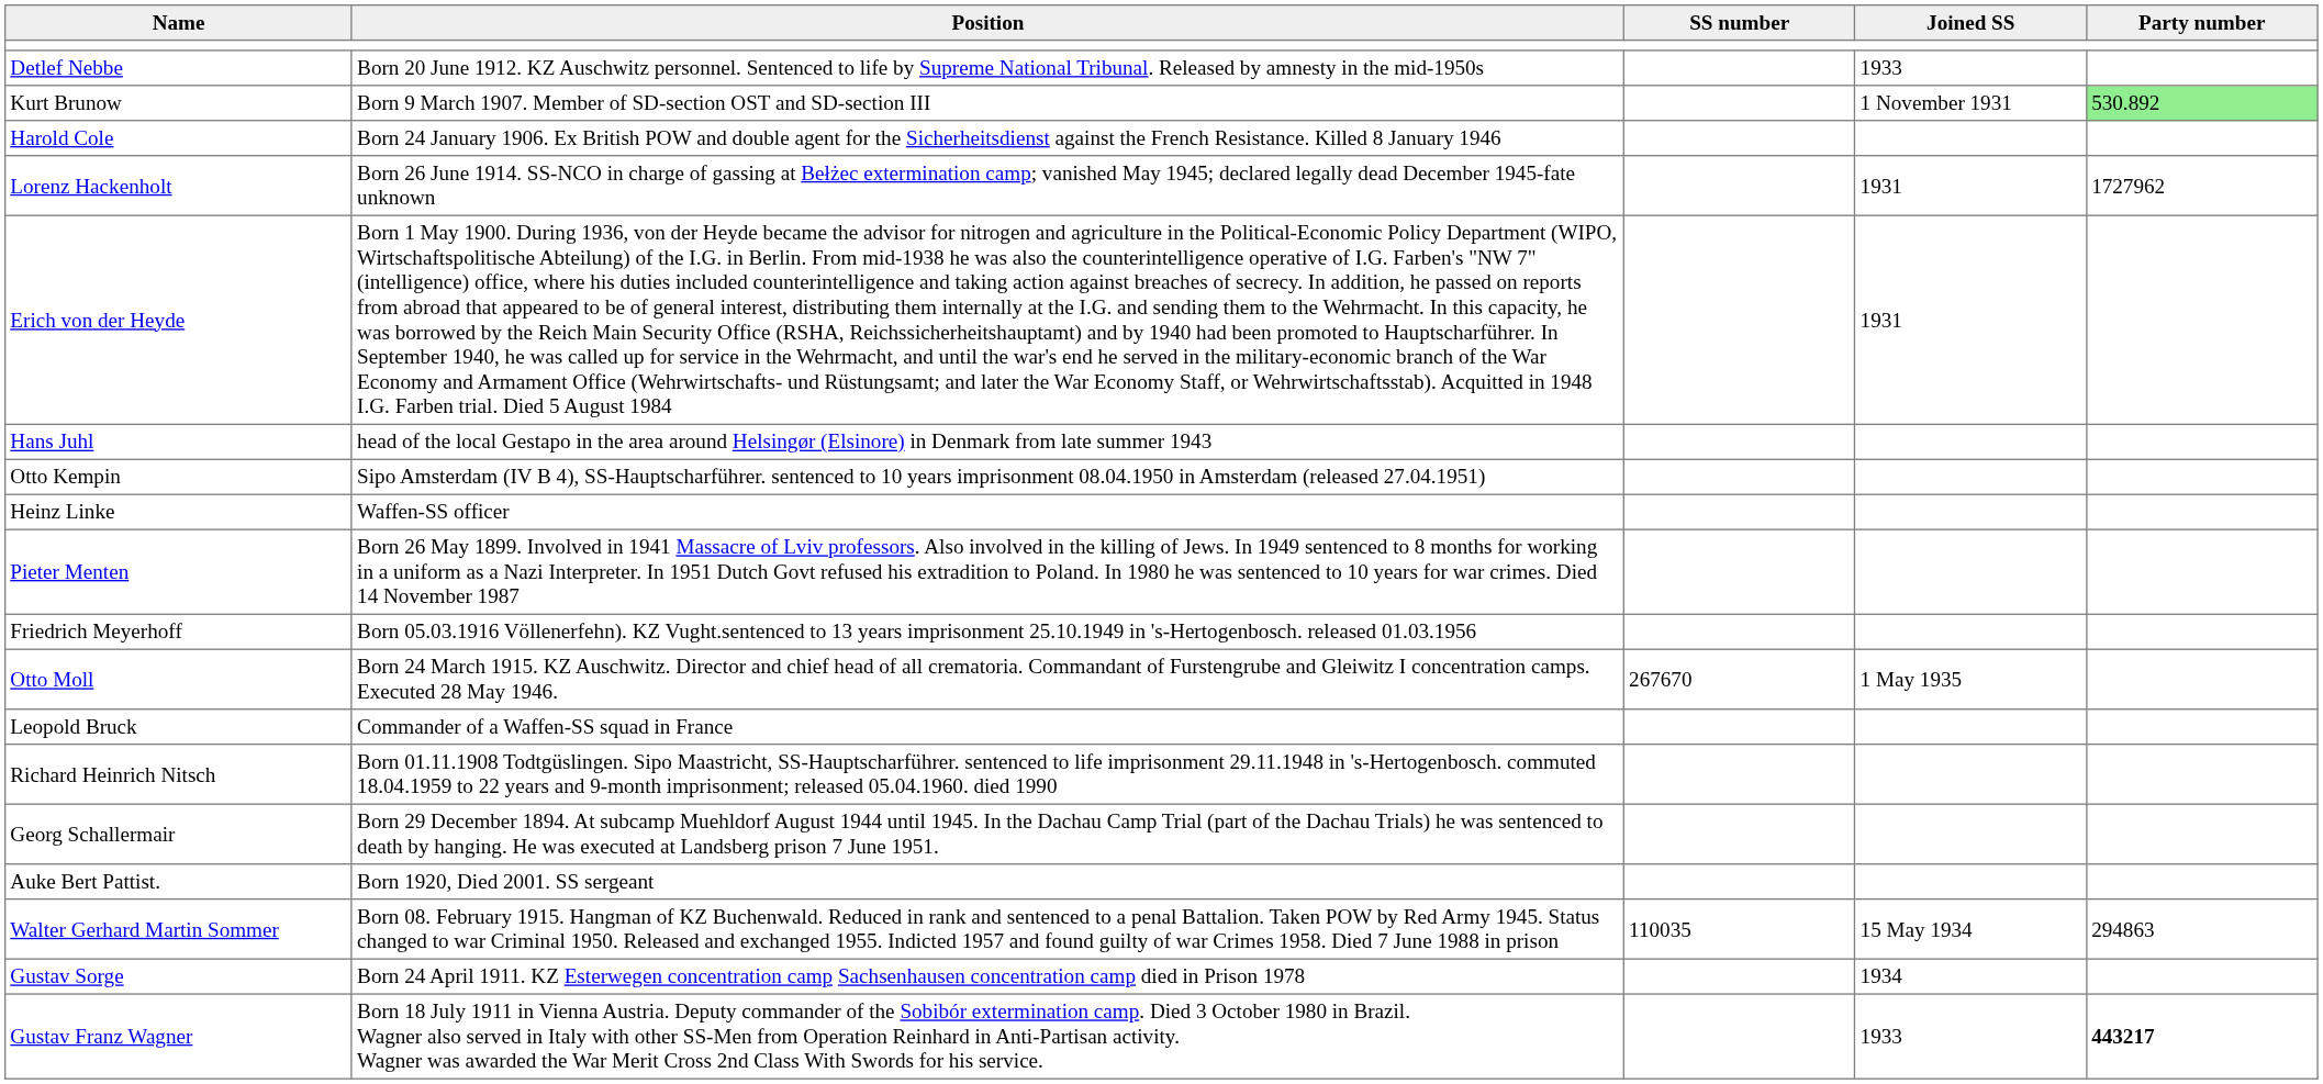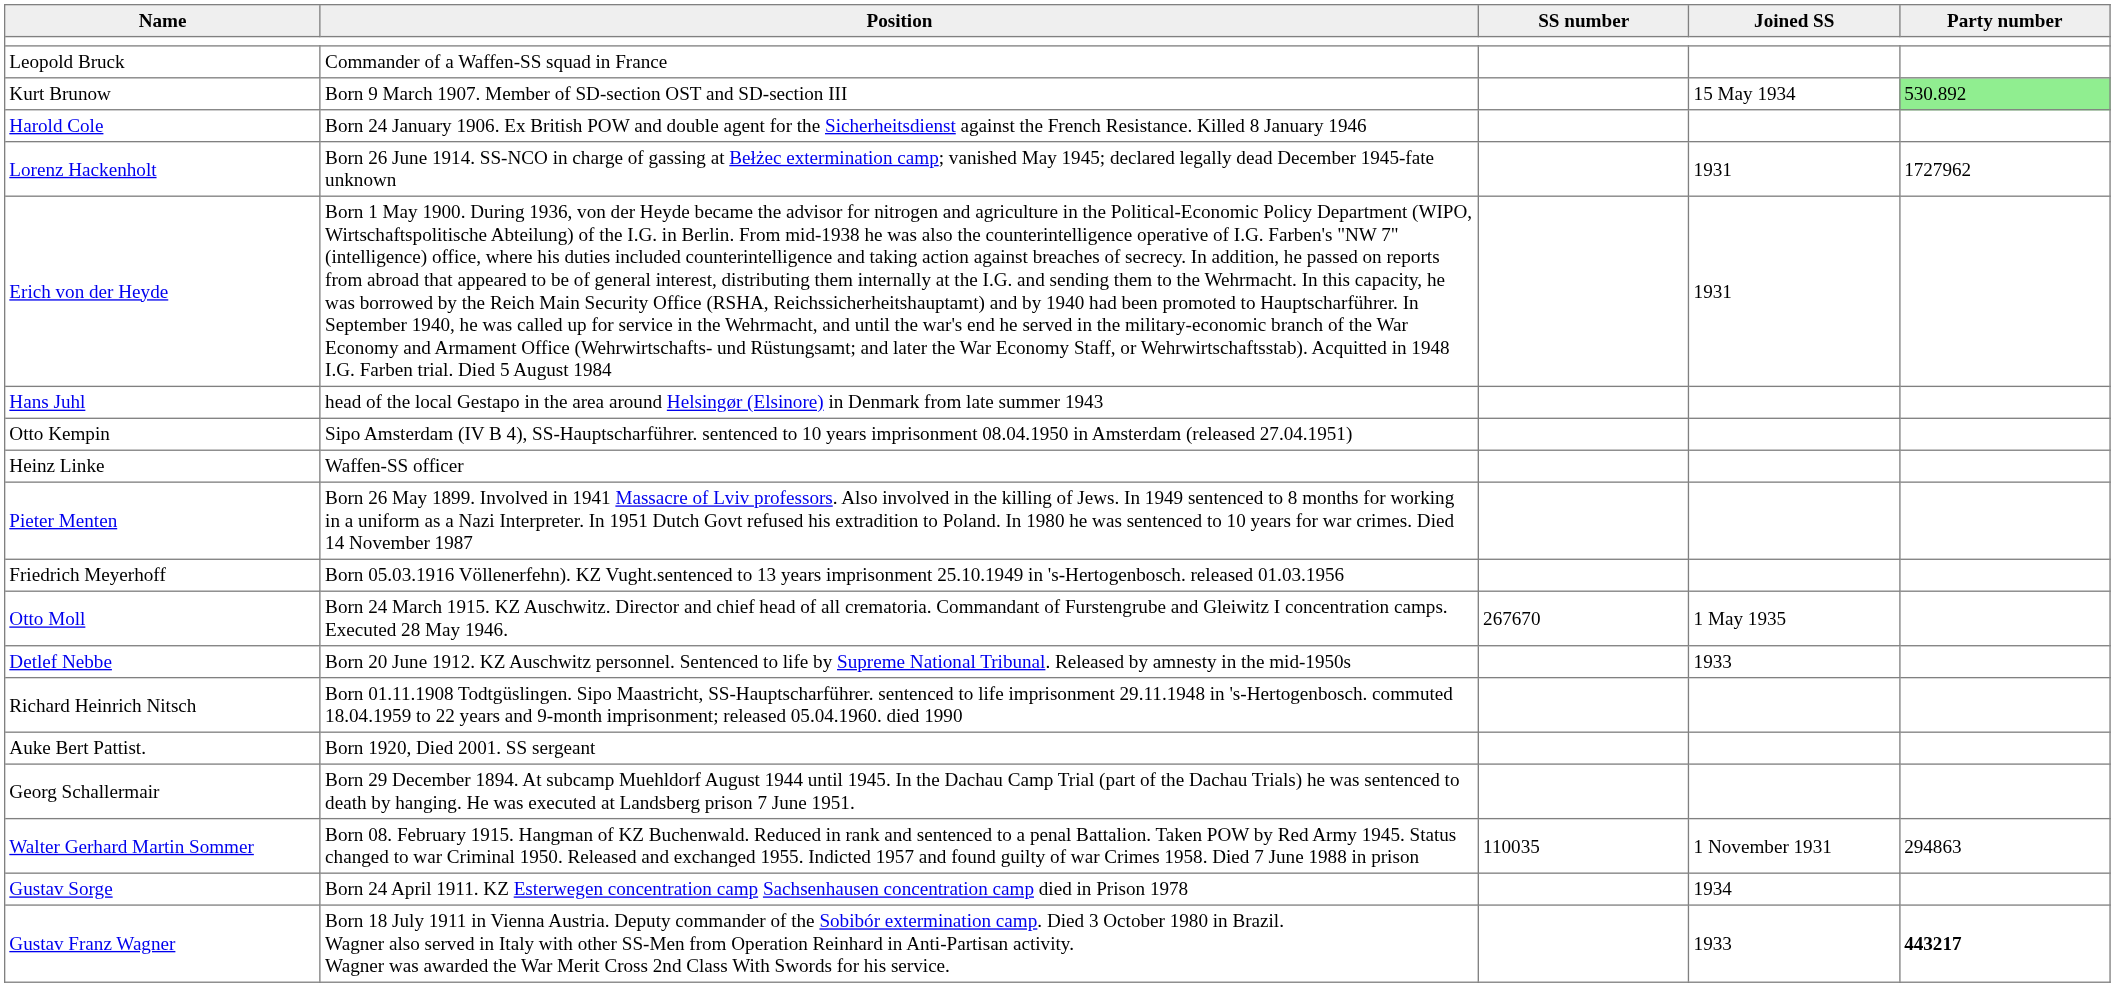rows swapped: Leopold Bruck <-> Detlef Nebbe
Kurt Brunow | Joined SS: 1 November 1931 -> 15 May 1934
rows swapped: Auke Bert Pattist. <-> Georg Schallermair
Walter Gerhard Martin Sommer | Joined SS: 15 May 1934 -> 1 November 1931
